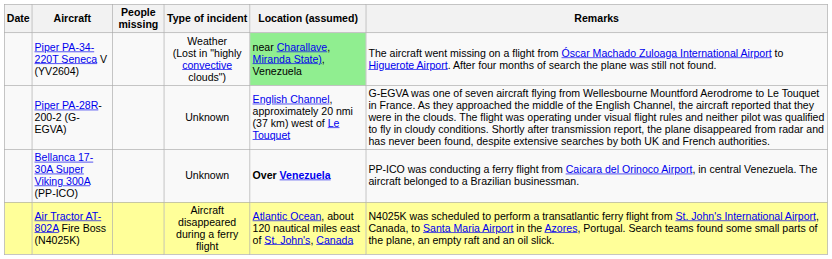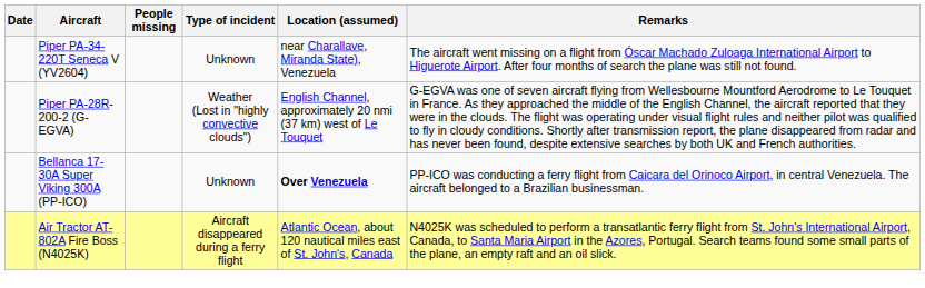Piper PA-34-220T Seneca V (YV2604) | Type of incident: Weather (Lost in "highly convective clouds") -> Unknown
Piper PA-34-220T Seneca V (YV2604) | Location (assumed): lightgreen background -> no background
Piper PA-28R-200-2 (G-EGVA) | Type of incident: Unknown -> Weather (Lost in "highly convective clouds")
